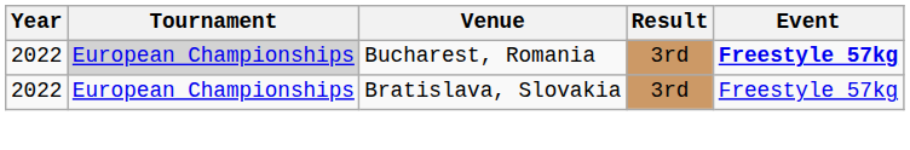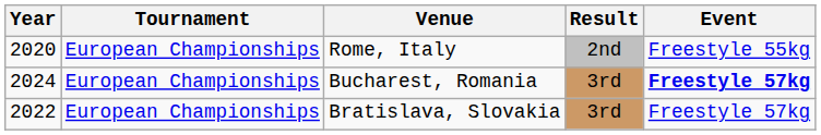+ row: 2020 | European Championships | Rome, Italy | 2nd | Freestyle 55kg
Bucharest, Romania | Year: 2022 -> 2024
Bucharest, Romania | Tournament: lightgrey background -> no background
